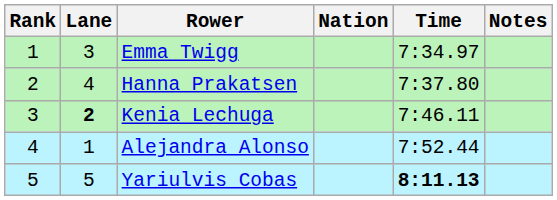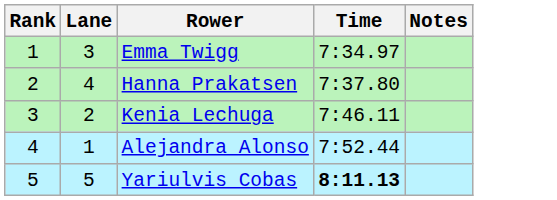- column: Nation
Kenia Lechuga | Lane: bold -> normal
